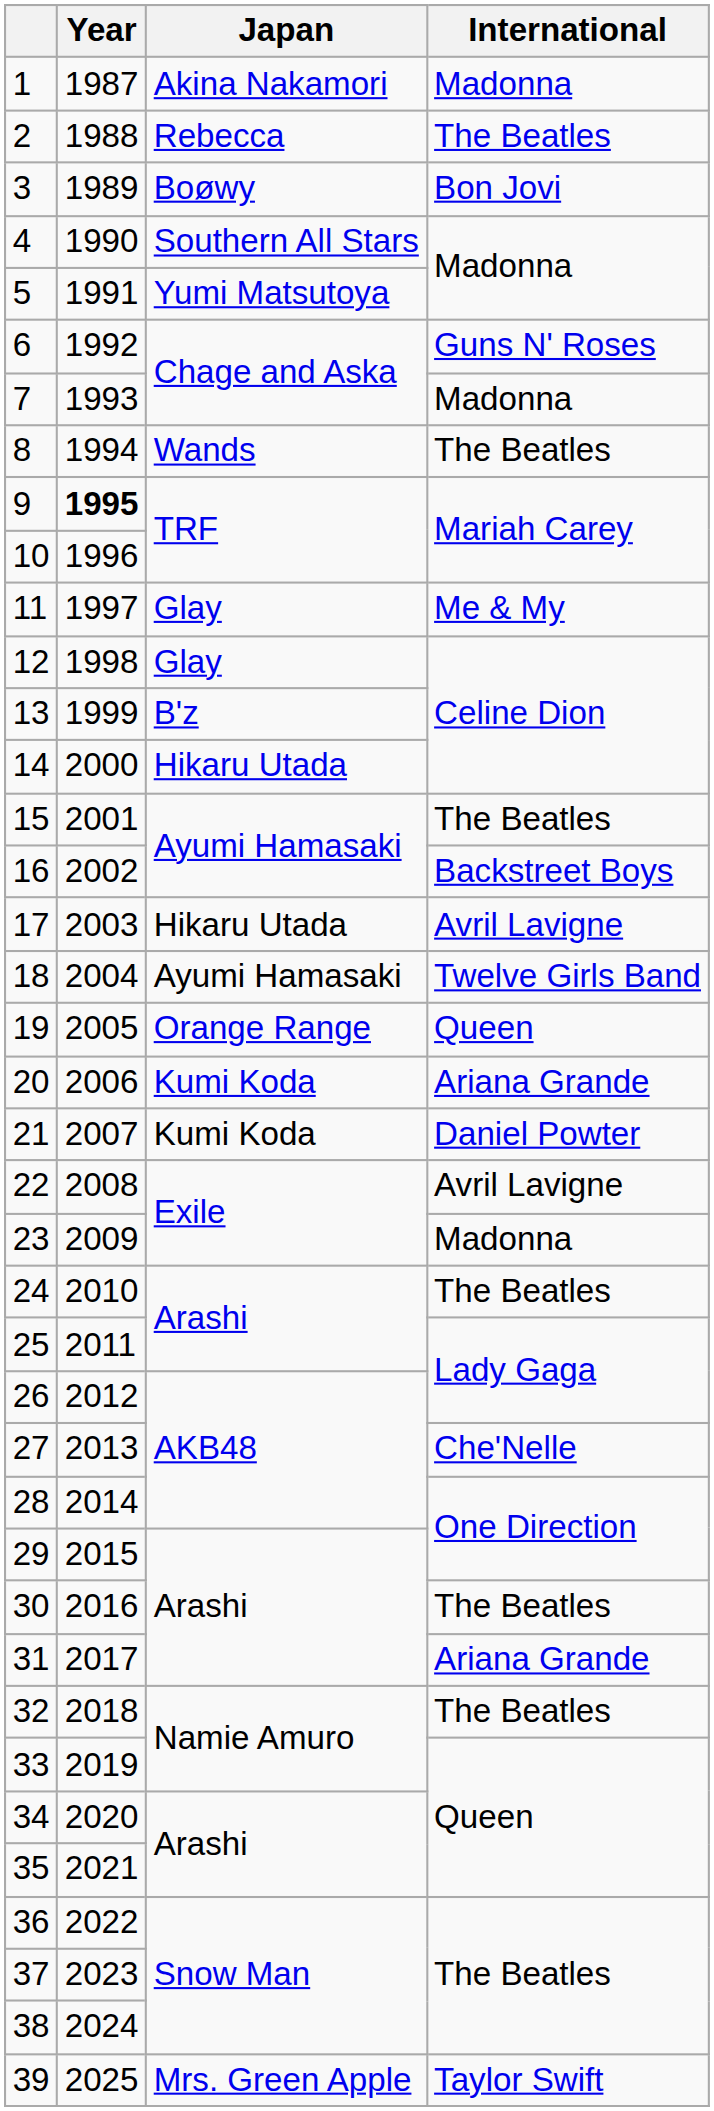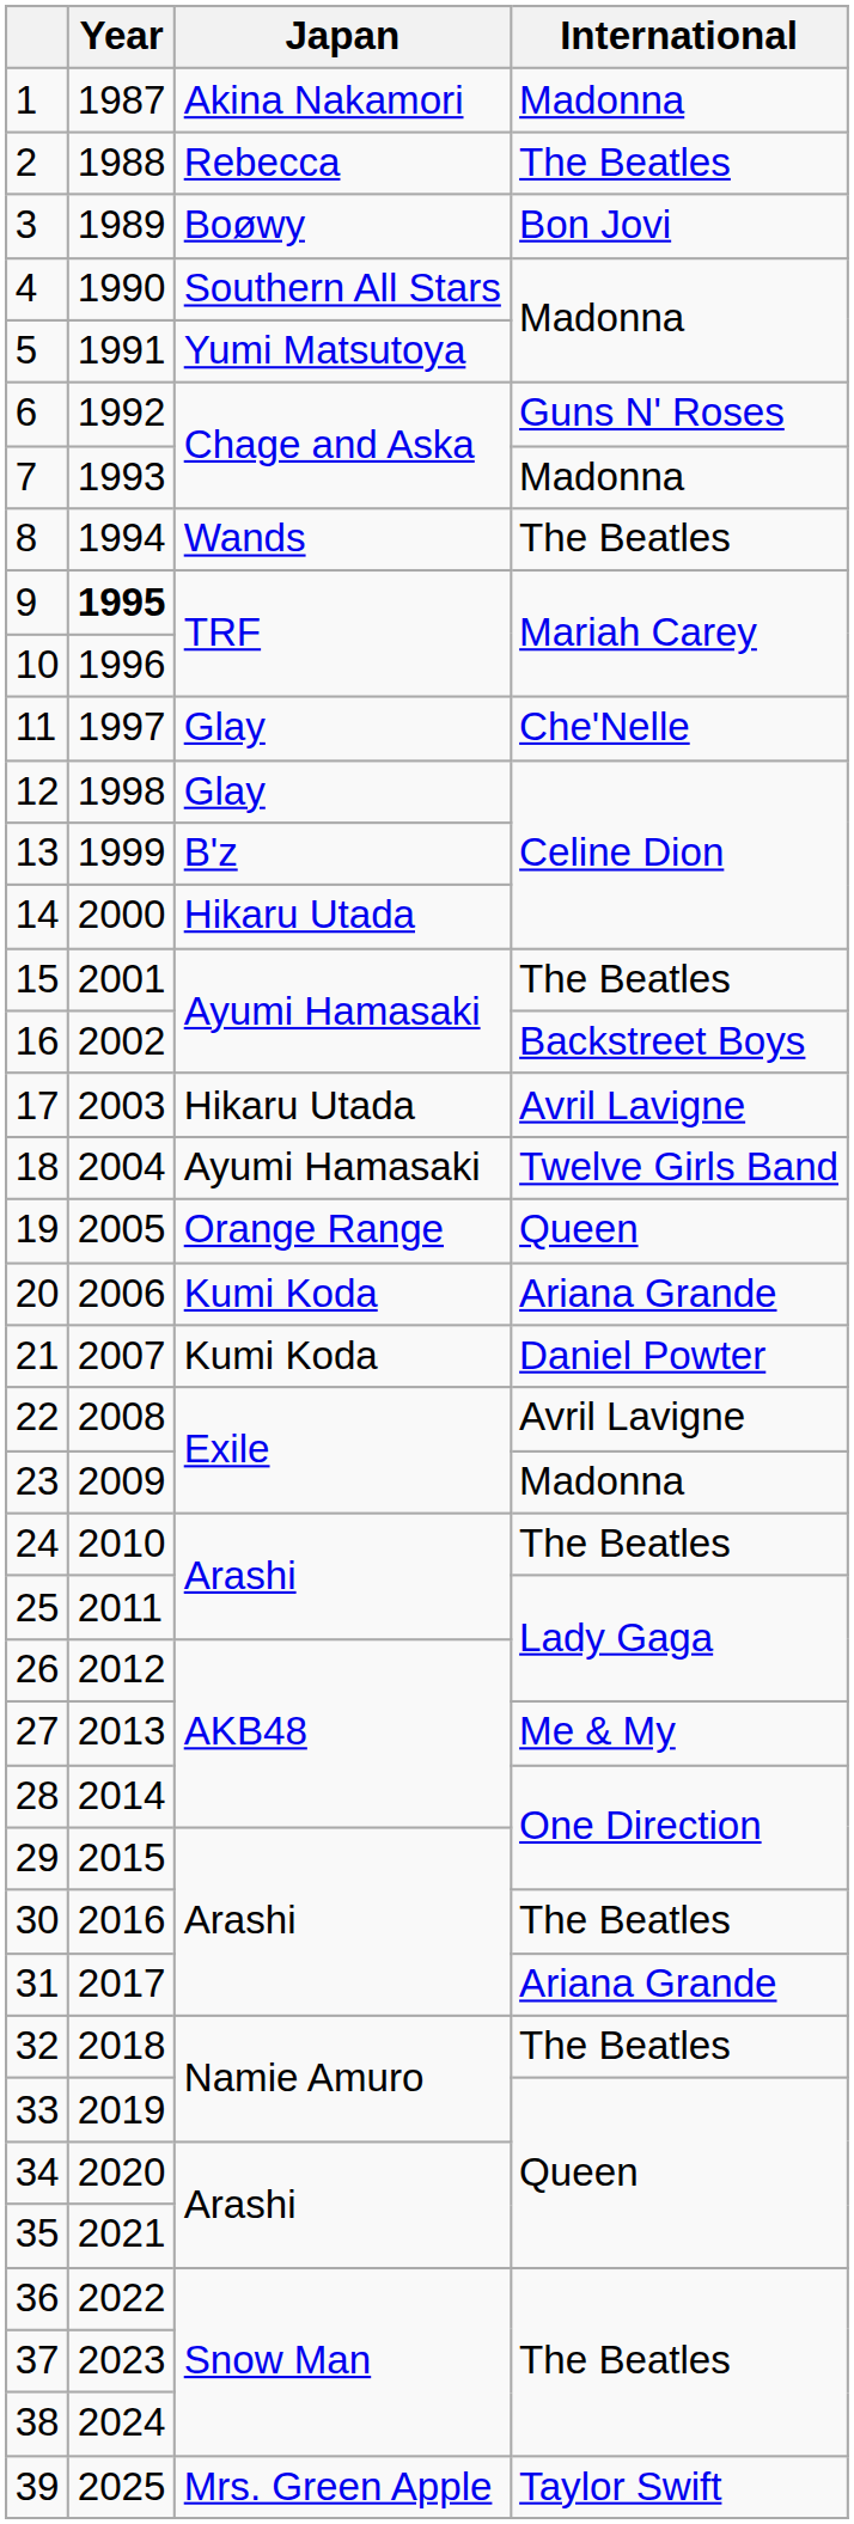11 | International: Me & My -> Che'Nelle
27 | International: Che'Nelle -> Me & My
